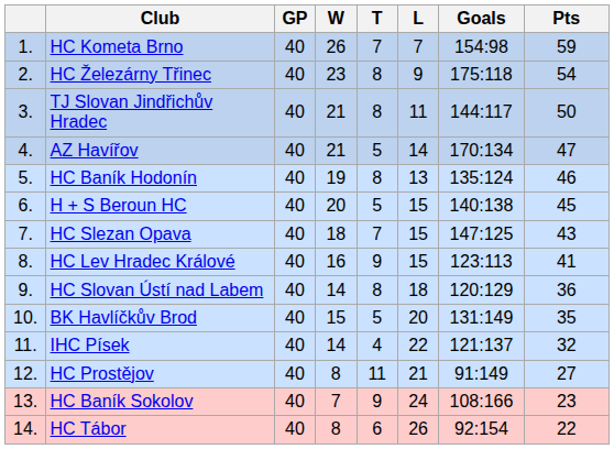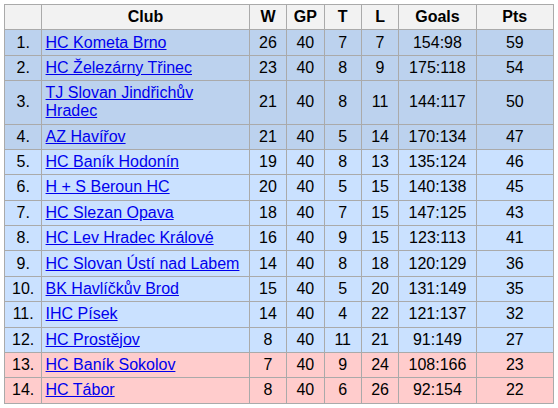columns swapped: GP <-> W
